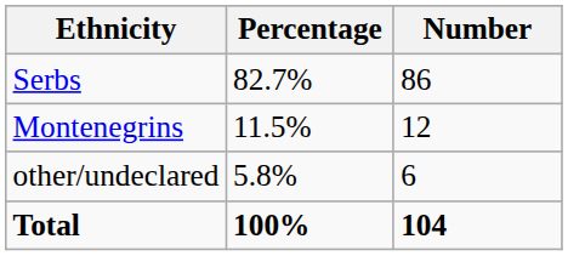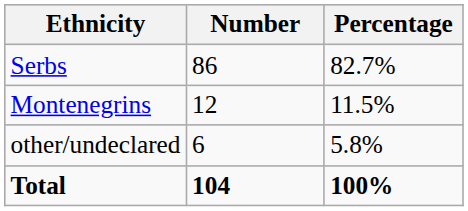columns swapped: Number <-> Percentage
